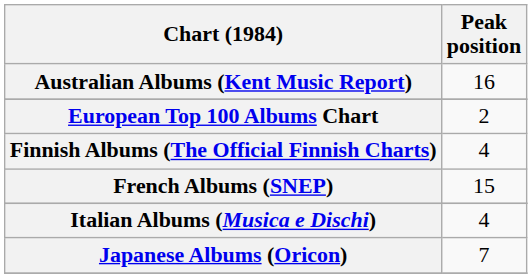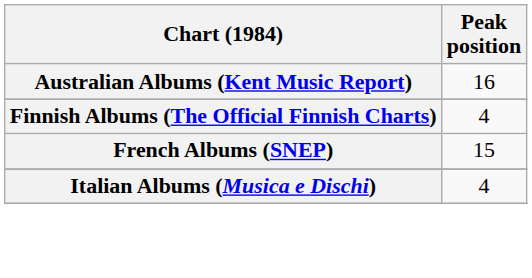- row: European Top 100 Albums Chart | 2
- row: Japanese Albums (Oricon) | 7
